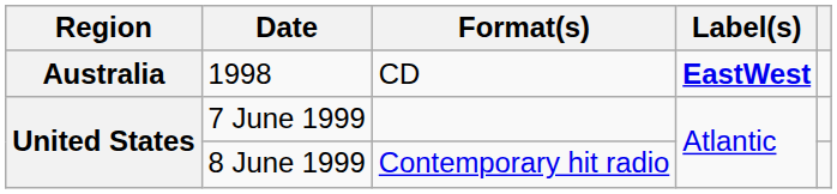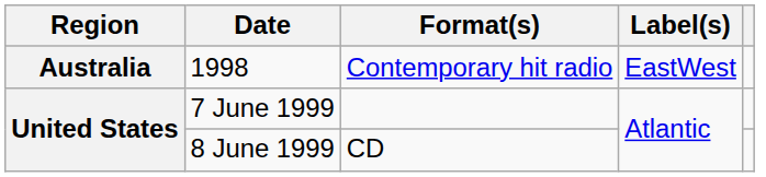1998 | Format(s): CD -> Contemporary hit radio
1998 | Label(s): bold -> normal
8 June 1999 | Format(s): Contemporary hit radio -> CD
